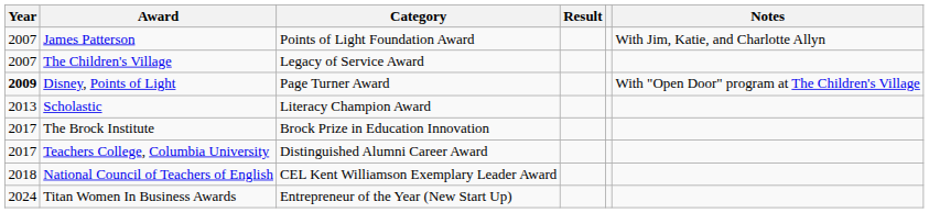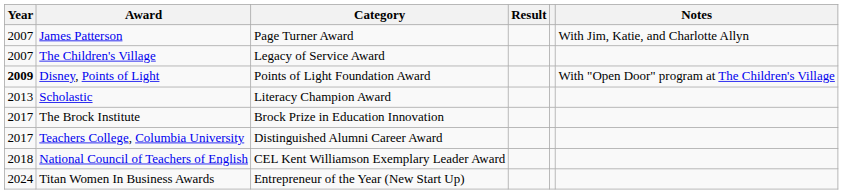James Patterson | Category: Points of Light Foundation Award -> Page Turner Award
Disney, Points of Light | Category: Page Turner Award -> Points of Light Foundation Award
